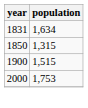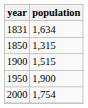+ row: 1950 | 1,900
2000 | population: 1,753 -> 1,754
